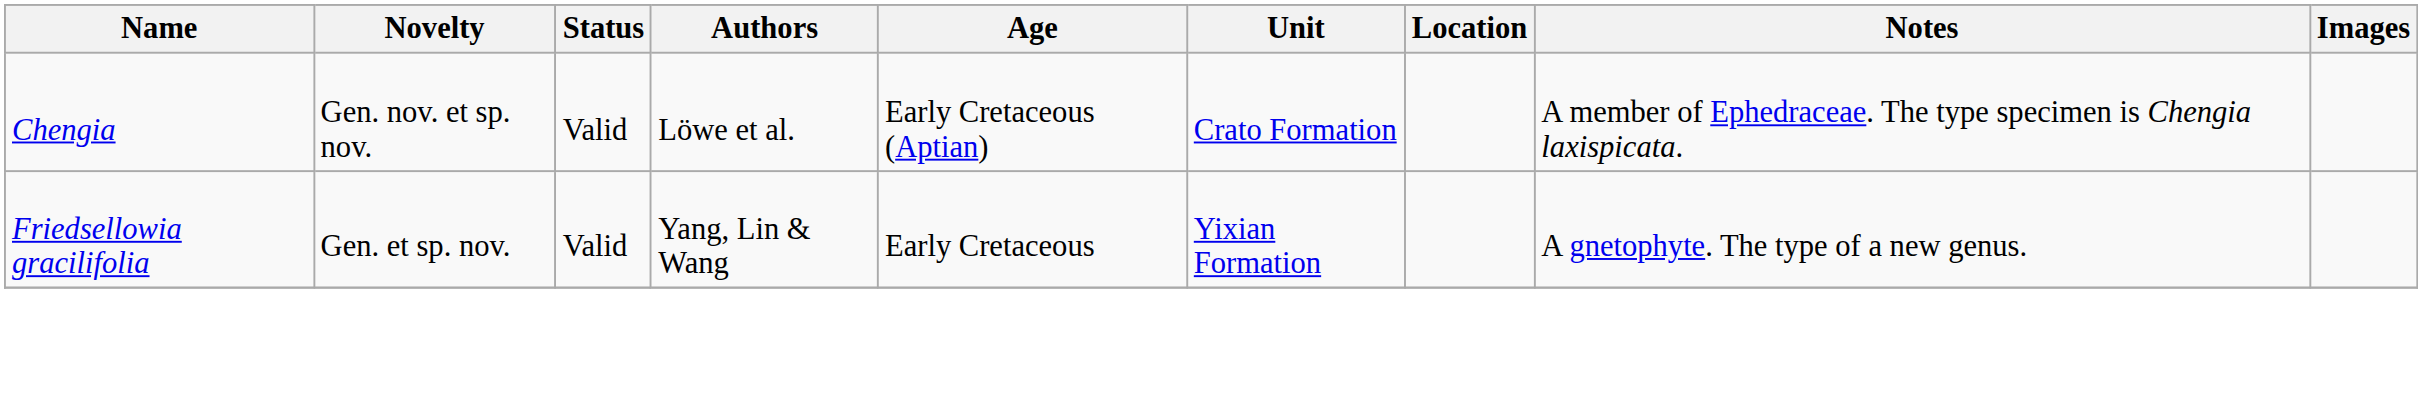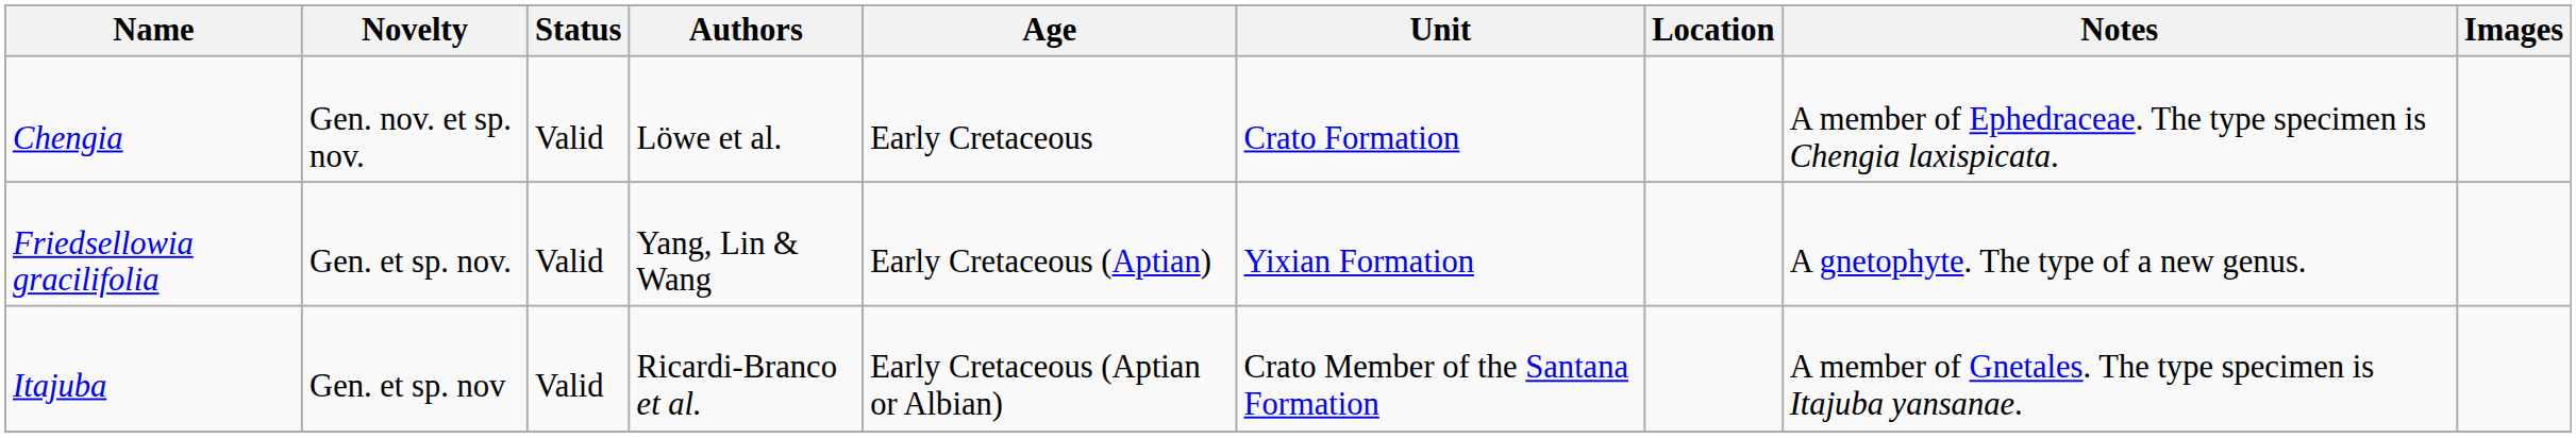Chengia | Age: Early Cretaceous (Aptian) -> Early Cretaceous
Friedsellowia gracilifolia | Age: Early Cretaceous -> Early Cretaceous (Aptian)
+ row: Itajuba | Gen. et sp. nov | Valid | Ricardi-Branco et al. | Early Cretaceous (Aptian or Albian) | Crato Member of the Santana Formation | A member of Gnetales. The type specimen is Itajuba yansanae.
